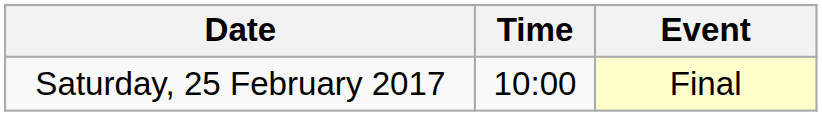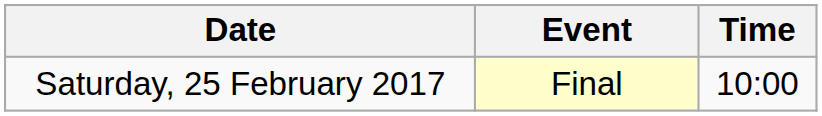columns swapped: Time <-> Event
